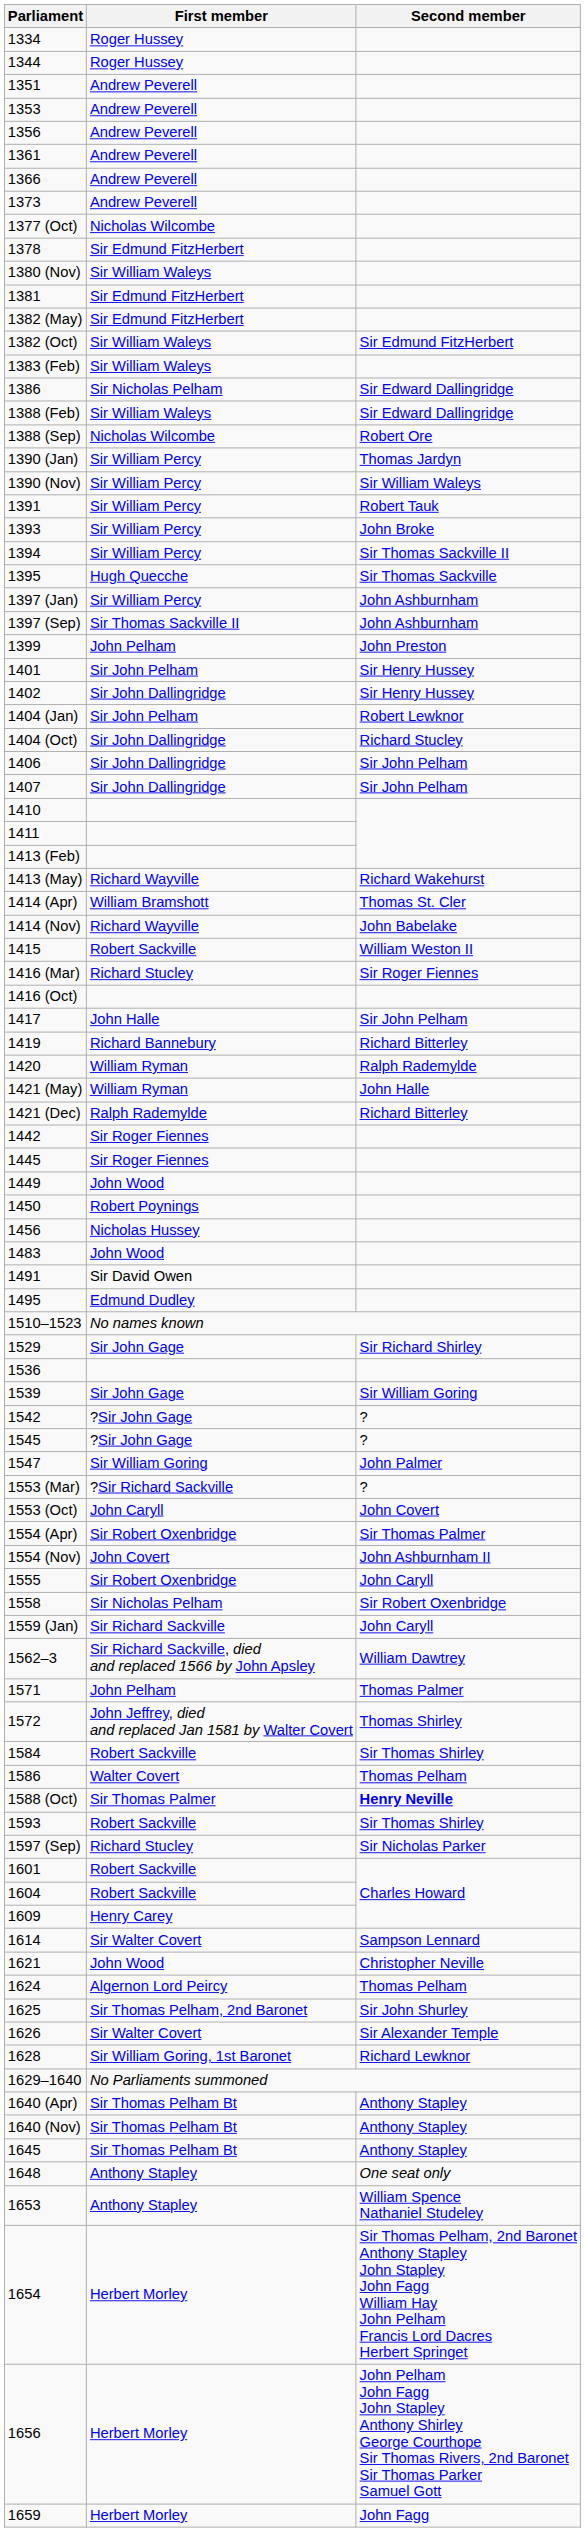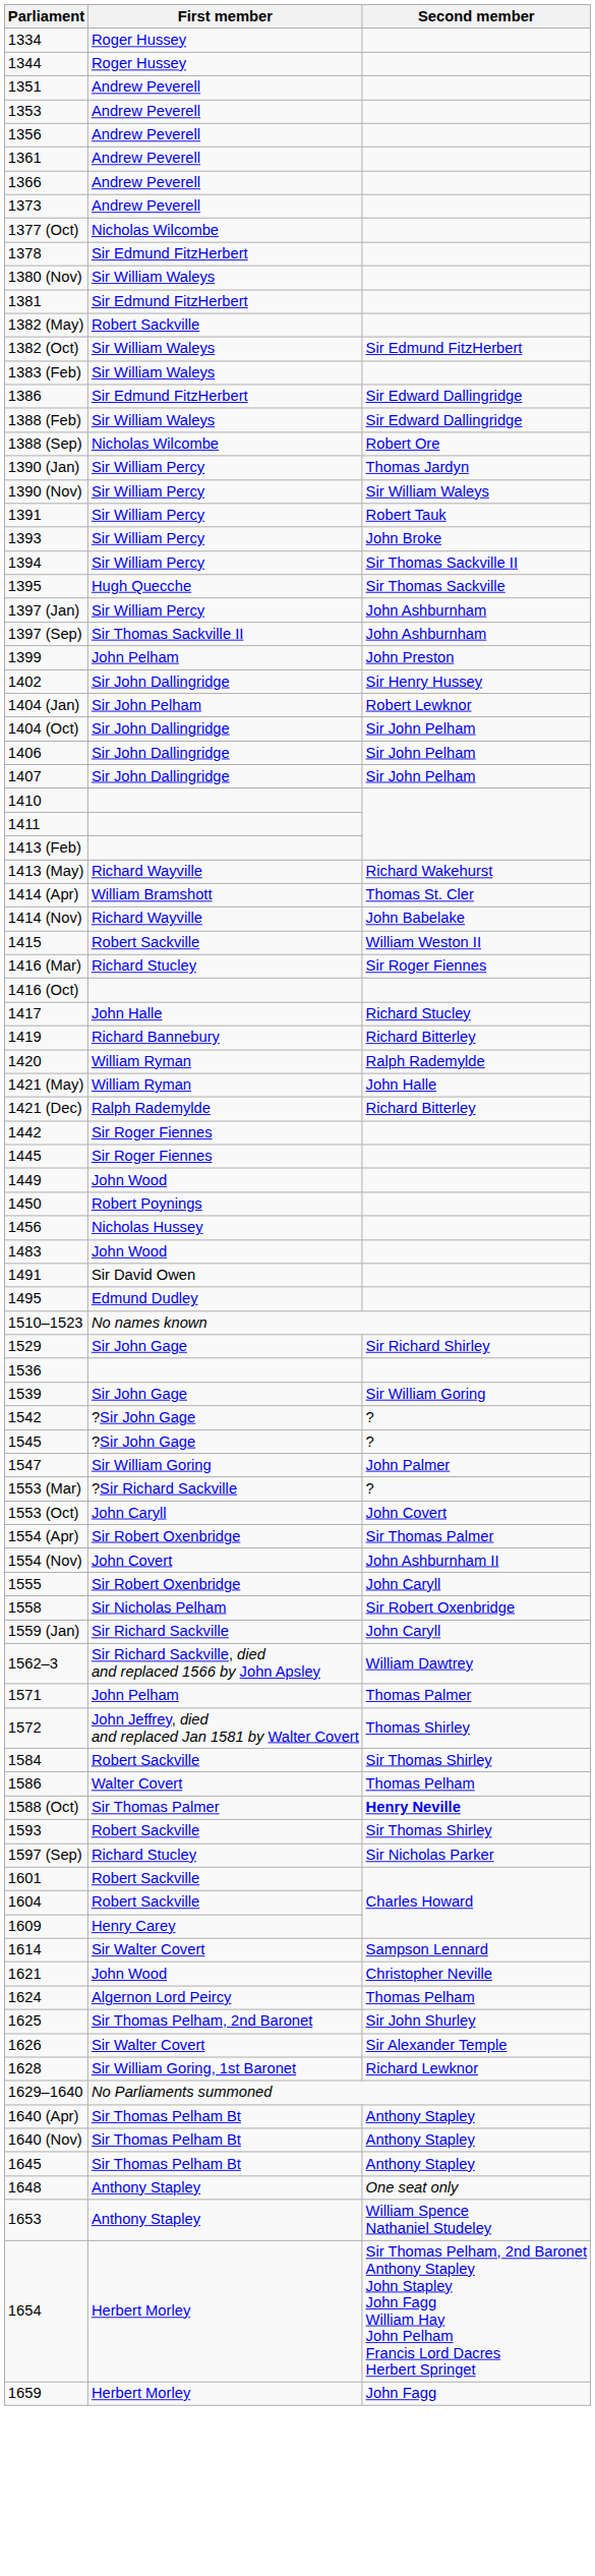1382 (May) | First member: Sir Edmund FitzHerbert -> Robert Sackville
1386 | First member: Sir Nicholas Pelham -> Sir Edmund FitzHerbert
- row: 1401 | Sir John Pelham | Sir Henry Hussey
1404 (Oct) | Second member: Richard Stucley -> Sir John Pelham
1417 | Second member: Sir John Pelham -> Richard Stucley
- row: 1656 | Herbert Morley | John Pelham John Fagg John Stapley Anthony Shirley George Courthope Sir Thomas Rivers, 2nd Baronet Sir Thomas Parker Samuel Gott
